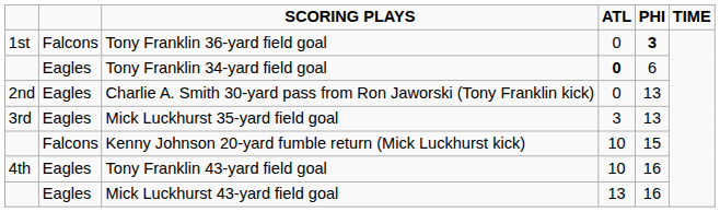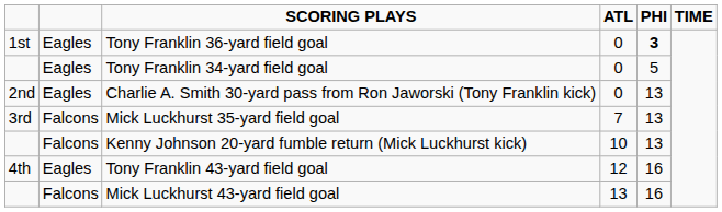Tony Franklin 36-yard field goal | column 2: Falcons -> Eagles
Tony Franklin 34-yard field goal | ATL: bold -> normal
Tony Franklin 34-yard field goal | PHI: 6 -> 5
Mick Luckhurst 35-yard field goal | column 2: Eagles -> Falcons
Mick Luckhurst 35-yard field goal | ATL: 3 -> 7
Kenny Johnson 20-yard fumble return (Mick Luckhurst kick) | PHI: 15 -> 13
Tony Franklin 43-yard field goal | ATL: 10 -> 12
Mick Luckhurst 43-yard field goal | column 2: Eagles -> Falcons
